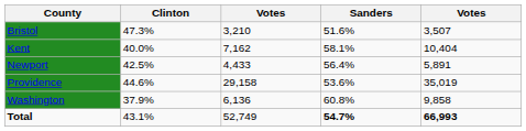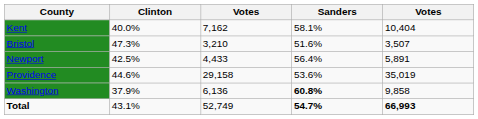rows swapped: Bristol <-> Kent
Washington | Sanders: normal -> bold
